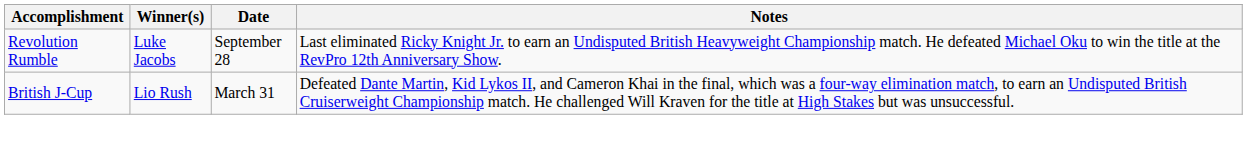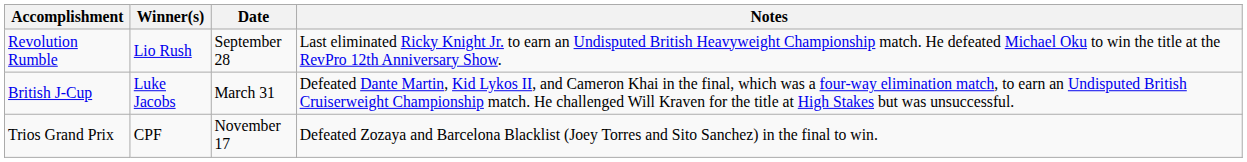Revolution Rumble | Winner(s): Luke Jacobs -> Lio Rush
British J-Cup | Winner(s): Lio Rush -> Luke Jacobs
+ row: Trios Grand Prix | CPF | November 17 | Defeated Zozaya and Barcelona Blacklist (Joey Torres and Sito Sanchez) in the final to win.
